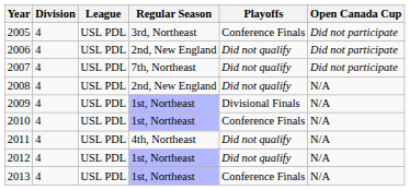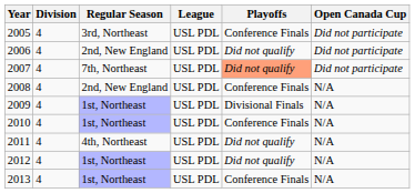columns swapped: League <-> Regular Season
2007 | Playoffs: no background -> lightsalmon background
2008 | Playoffs: Did not qualify -> Conference Finals
